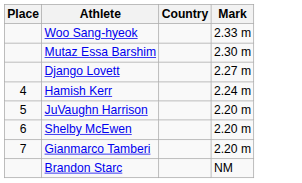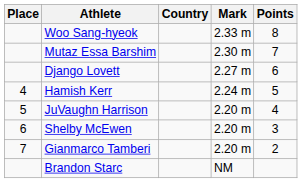+ column: Points | 8 | 7 | 6 | 5 | 4 | 3 | 2
